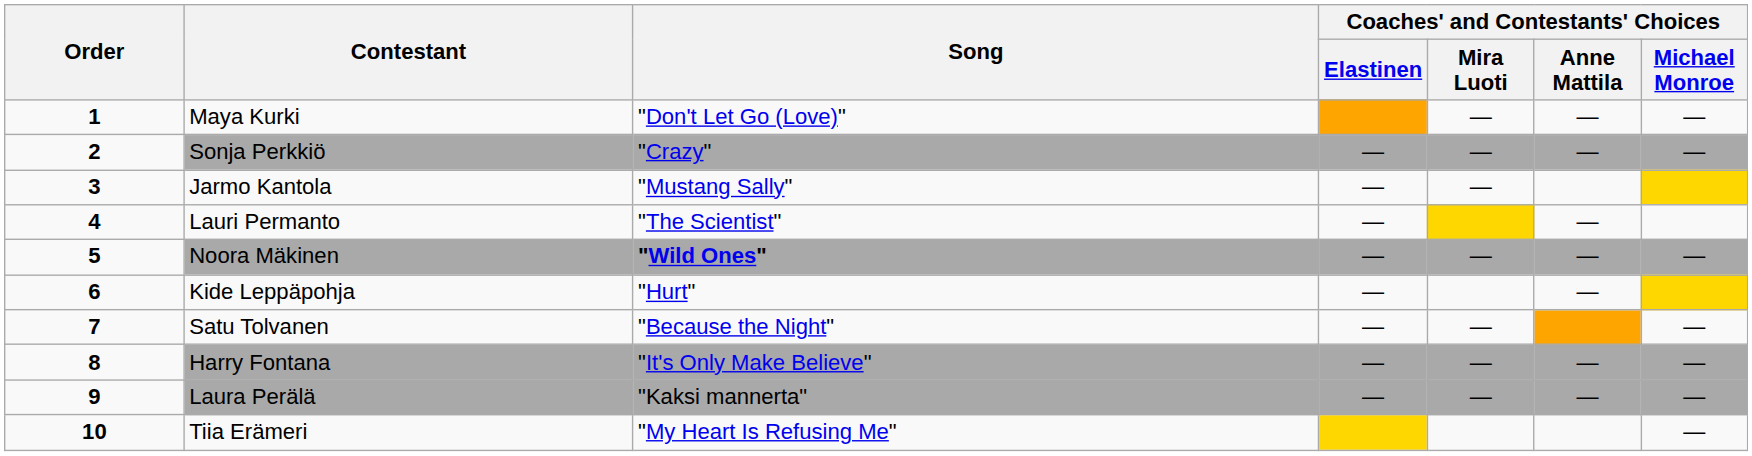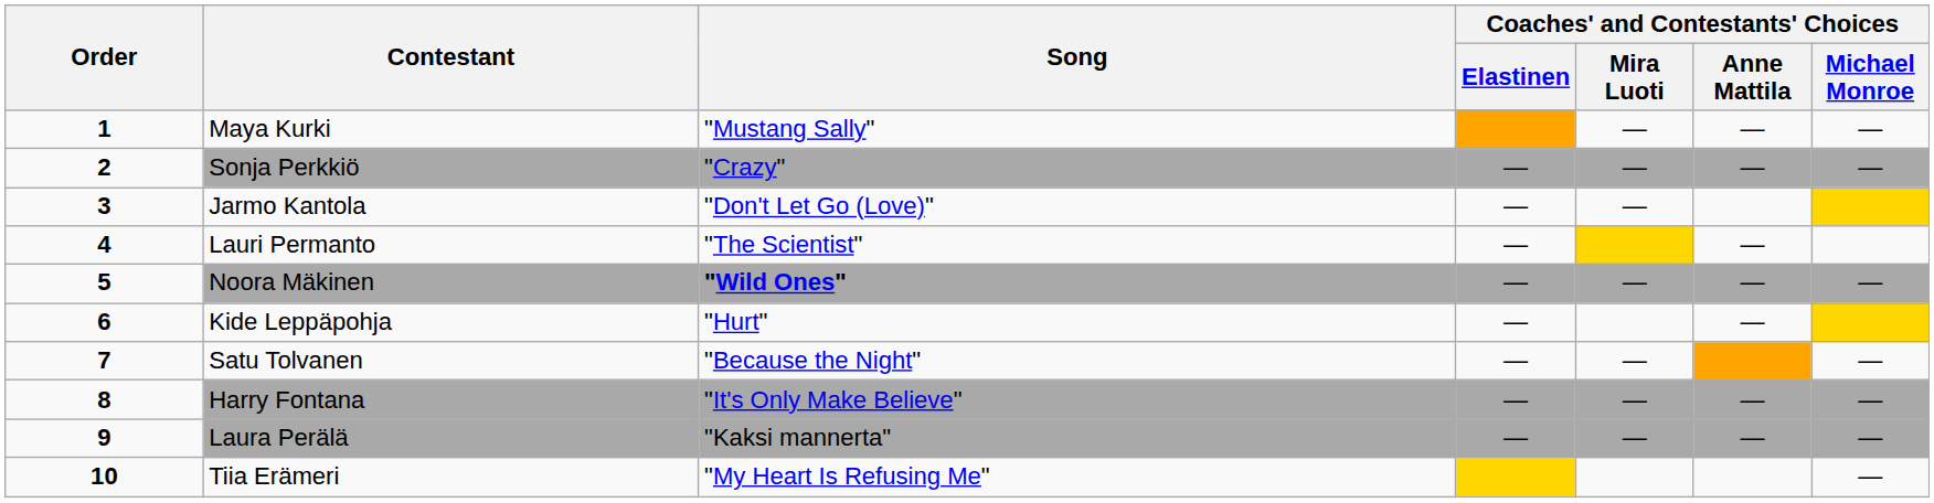Maya Kurki | Song: "Don't Let Go (Love)" -> "Mustang Sally"
Jarmo Kantola | Song: "Mustang Sally" -> "Don't Let Go (Love)"
